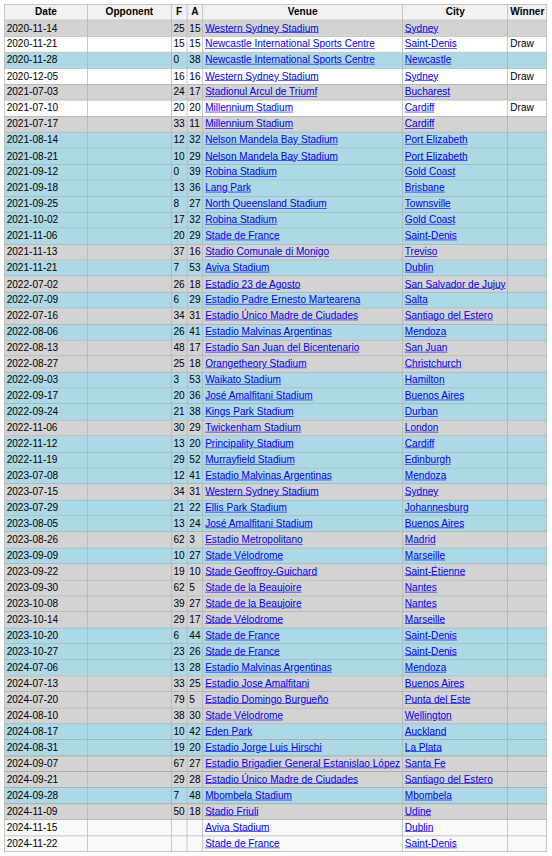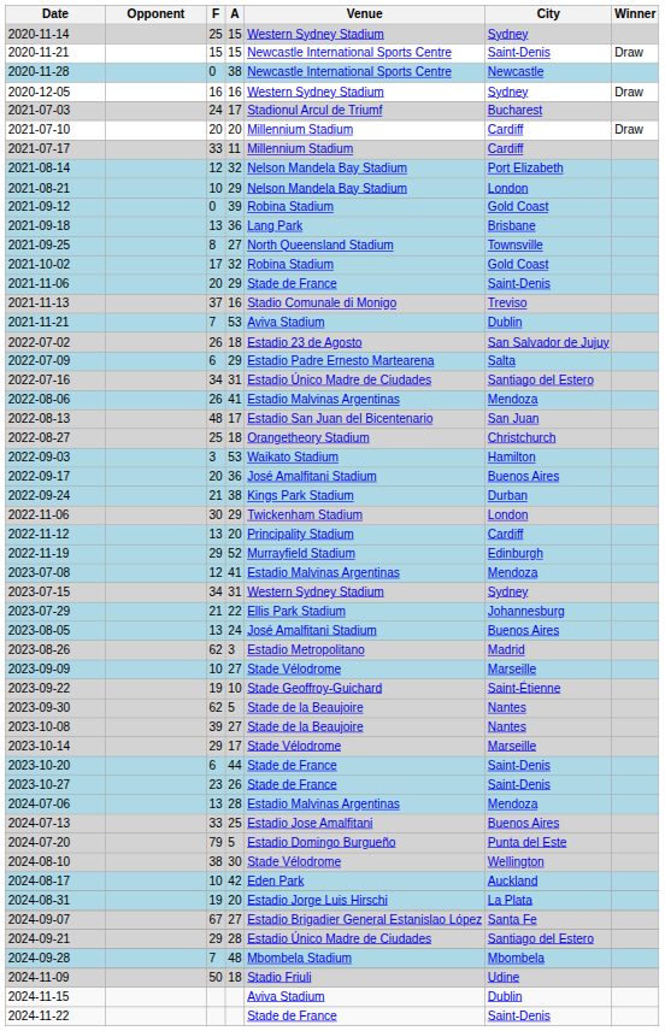2021-08-21 | City: Port Elizabeth -> London
